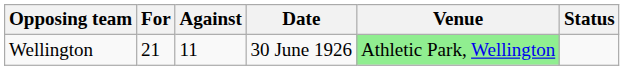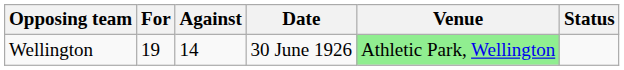Wellington | For: 21 -> 19
Wellington | Against: 11 -> 14
